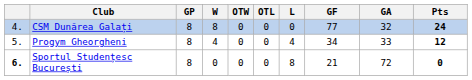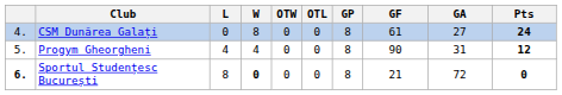columns swapped: GP <-> L
CSM Dunărea Galați | GF: 77 -> 61
CSM Dunărea Galați | GA: 32 -> 27
Progym Gheorgheni | GF: 34 -> 90
Progym Gheorgheni | GA: 33 -> 31
Sportul Studențesc București | W: normal -> bold
